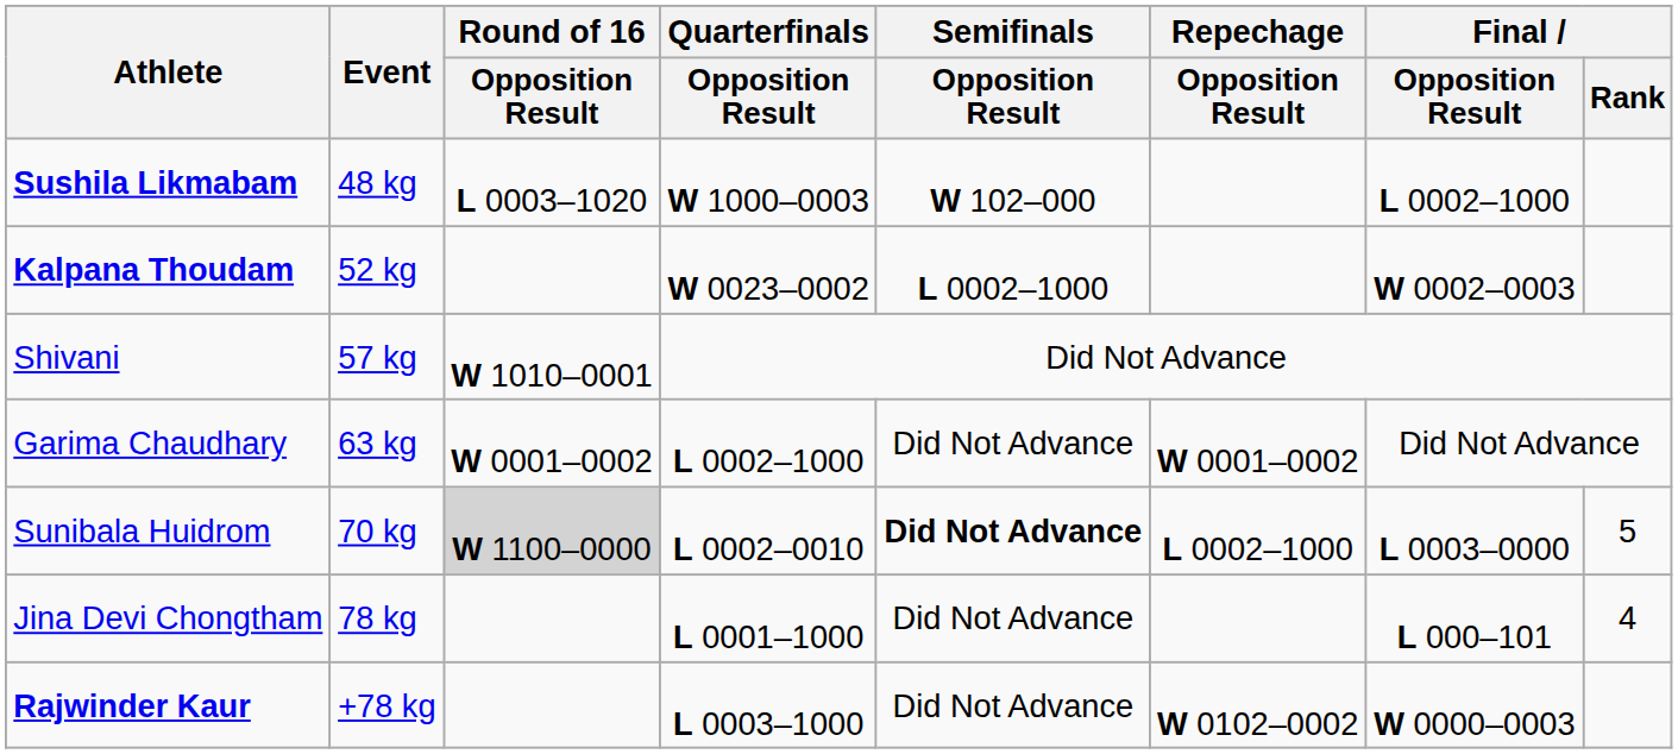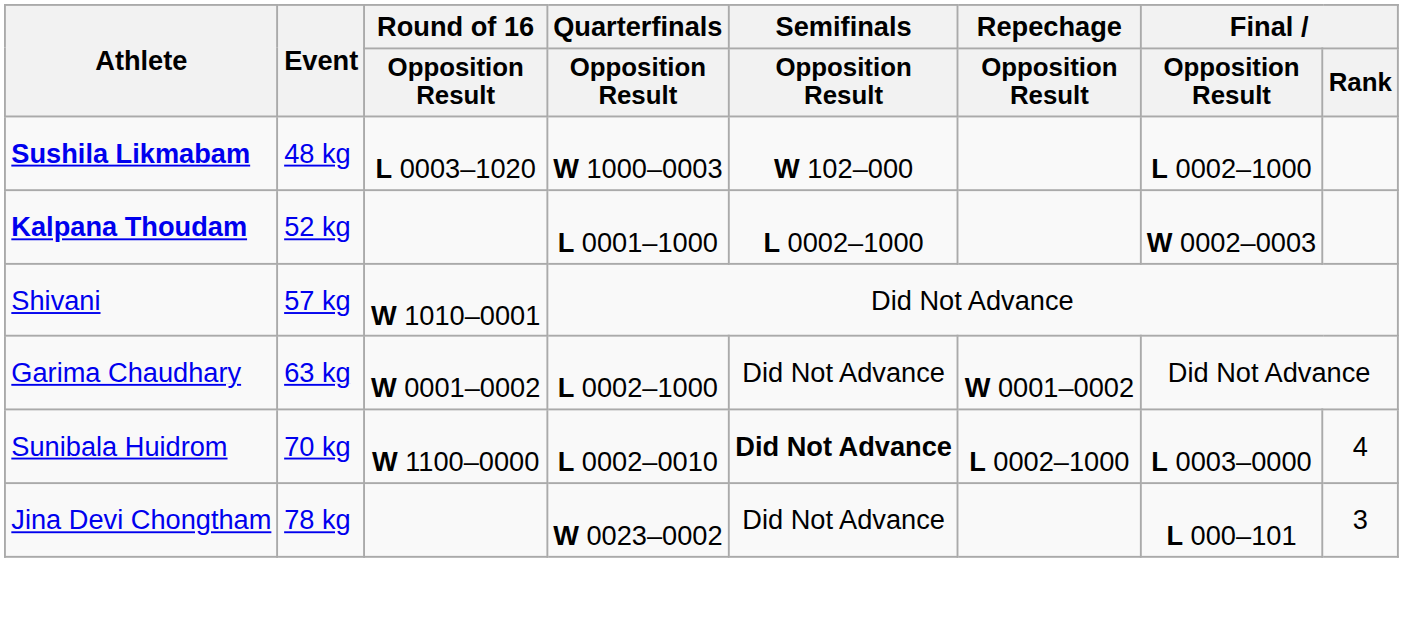Kalpana Thoudam | Quarterfinals / Opposition Result: W 0023–0002 -> L 0001–1000
Sunibala Huidrom | Round of 16 / Opposition Result: lightgrey background -> no background
Sunibala Huidrom | Final / Rank: 5 -> 4
Jina Devi Chongtham | Quarterfinals / Opposition Result: L 0001–1000 -> W 0023–0002
Jina Devi Chongtham | Final / Rank: 4 -> 3
- row: Rajwinder Kaur | +78 kg | L 0003–1000 | Did Not Advance | W 0102–0002 | W 0000–0003
